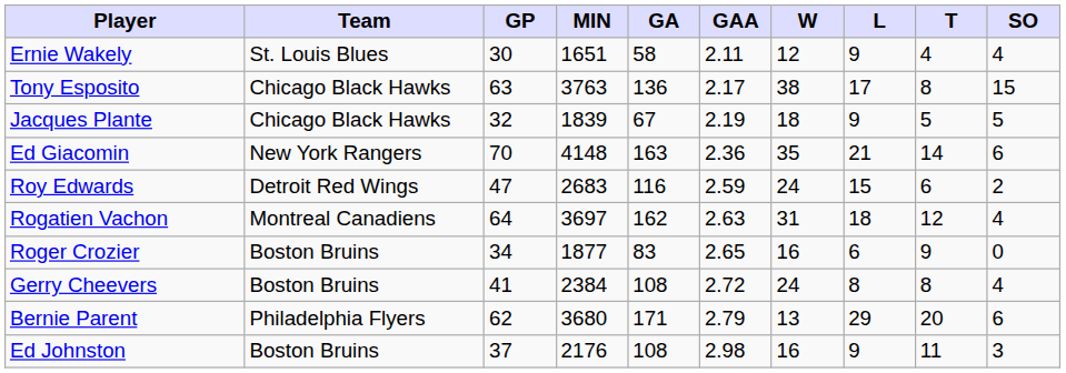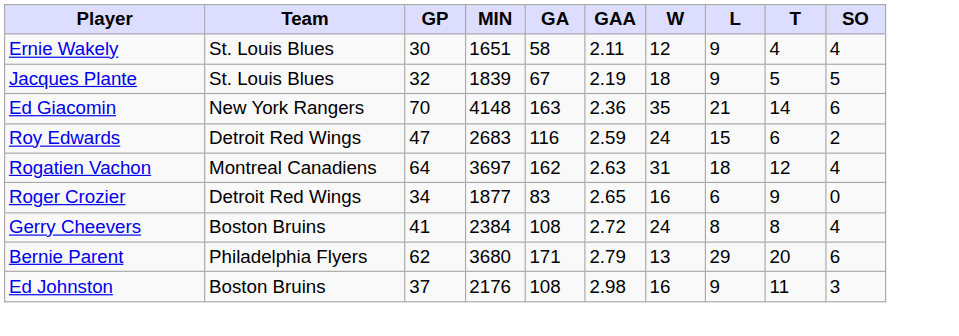- row: Tony Esposito | Chicago Black Hawks | 63 | 3763 | 136 | 2.17 | 38 | 17 | 8 | 15
Jacques Plante | Team: Chicago Black Hawks -> St. Louis Blues
Roger Crozier | Team: Boston Bruins -> Detroit Red Wings
